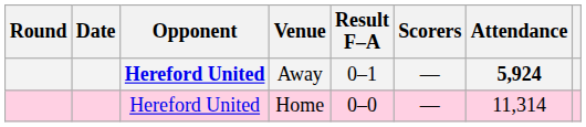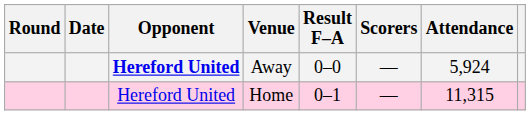Away | Result F–A: 0–1 -> 0–0
Away | Attendance: bold -> normal
Home | Result F–A: 0–0 -> 0–1
Home | Attendance: 11,314 -> 11,315
